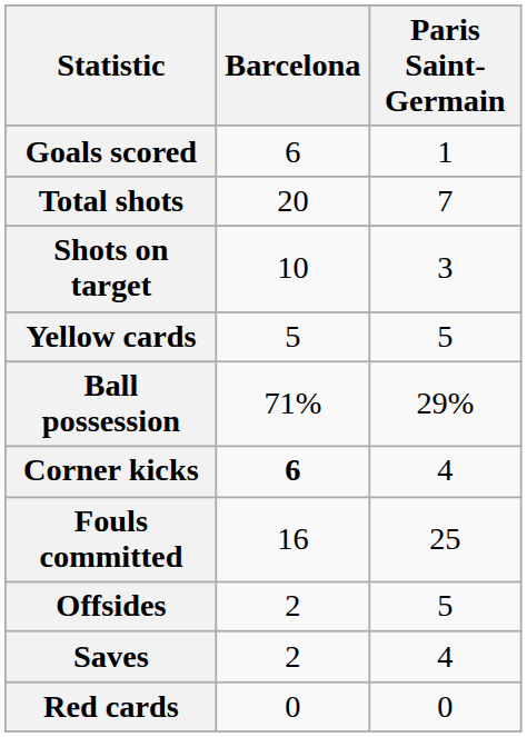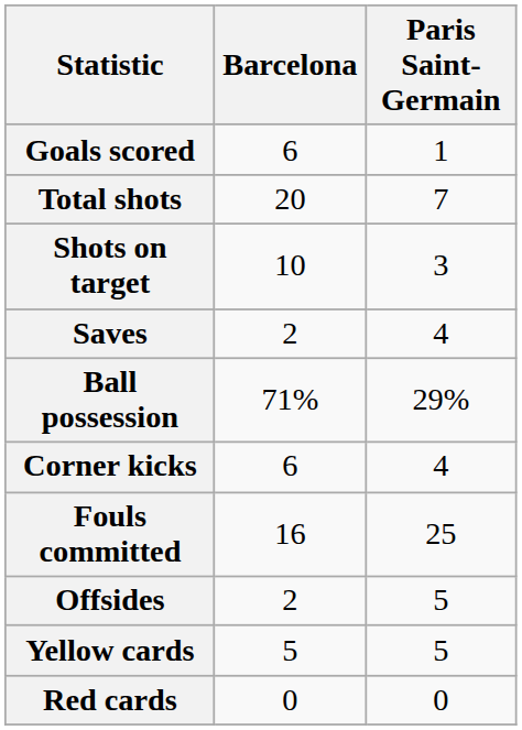rows swapped: Saves <-> Yellow cards
Corner kicks | Barcelona: bold -> normal
